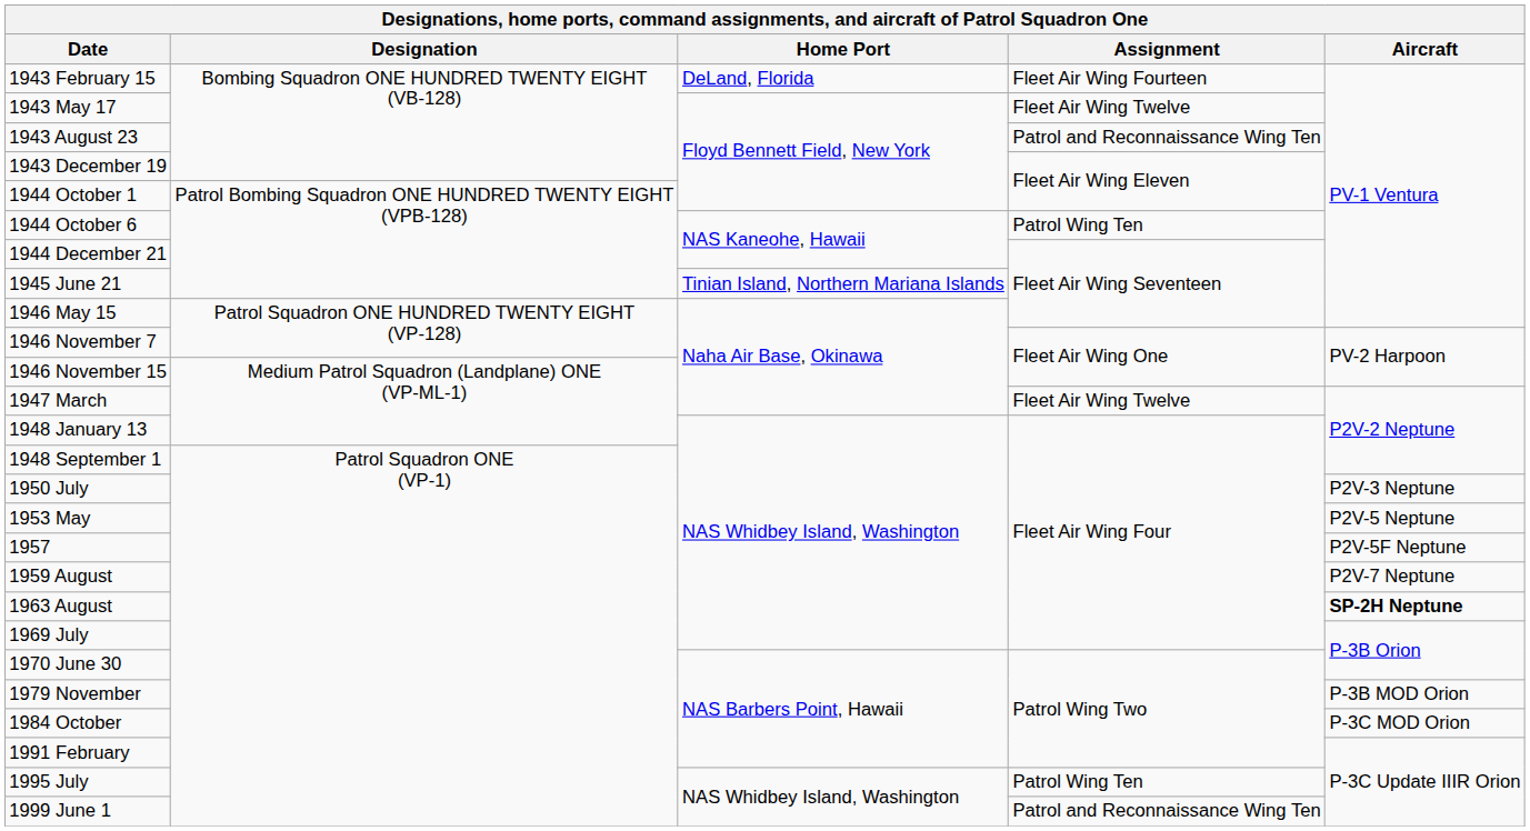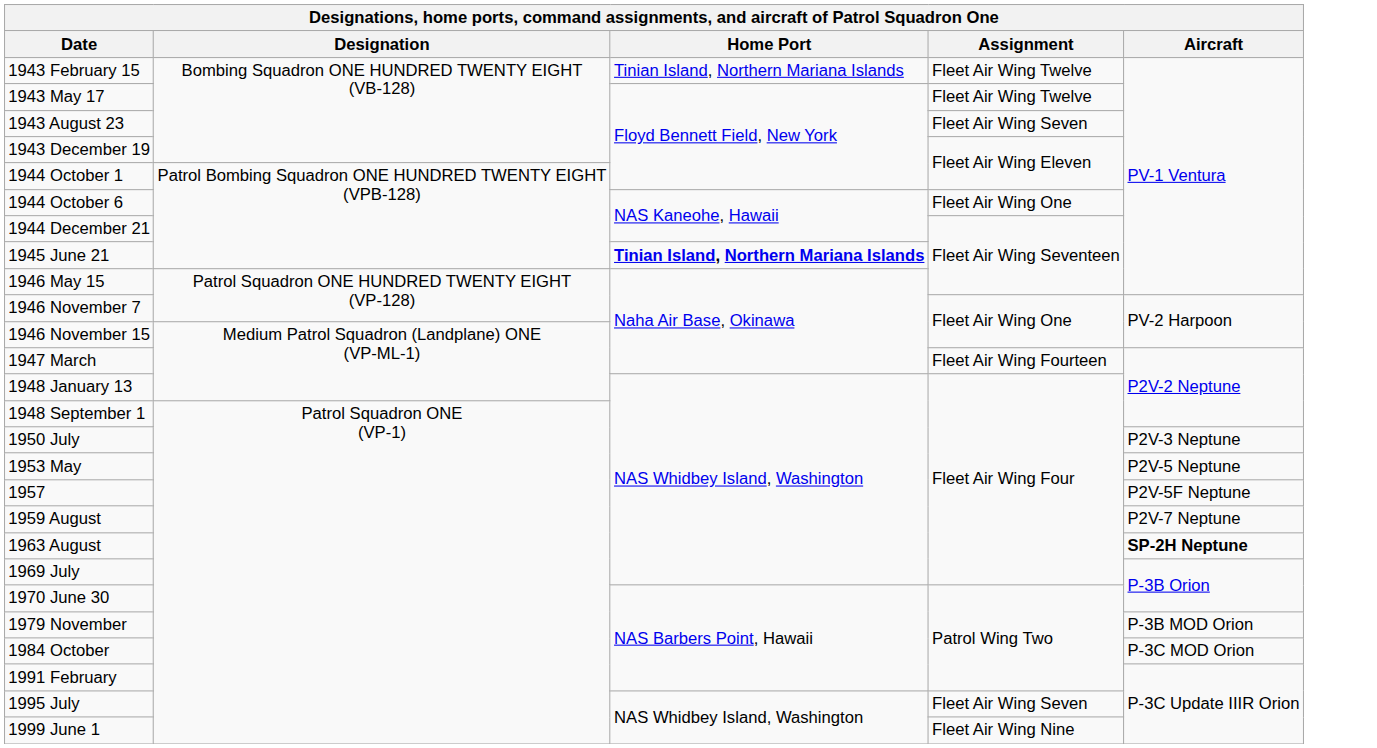1943 February 15 | Home Port: DeLand, Florida -> Tinian Island, Northern Mariana Islands
1943 February 15 | Assignment: Fleet Air Wing Fourteen -> Fleet Air Wing Twelve
1943 August 23 | Assignment: Patrol and Reconnaissance Wing Ten -> Fleet Air Wing Seven
1944 October 6 | Assignment: Patrol Wing Ten -> Fleet Air Wing One
1945 June 21 | Home Port: normal -> bold
1947 March | Assignment: Fleet Air Wing Twelve -> Fleet Air Wing Fourteen
1995 July | Assignment: Patrol Wing Ten -> Fleet Air Wing Seven
1999 June 1 | Assignment: Patrol and Reconnaissance Wing Ten -> Fleet Air Wing Nine
